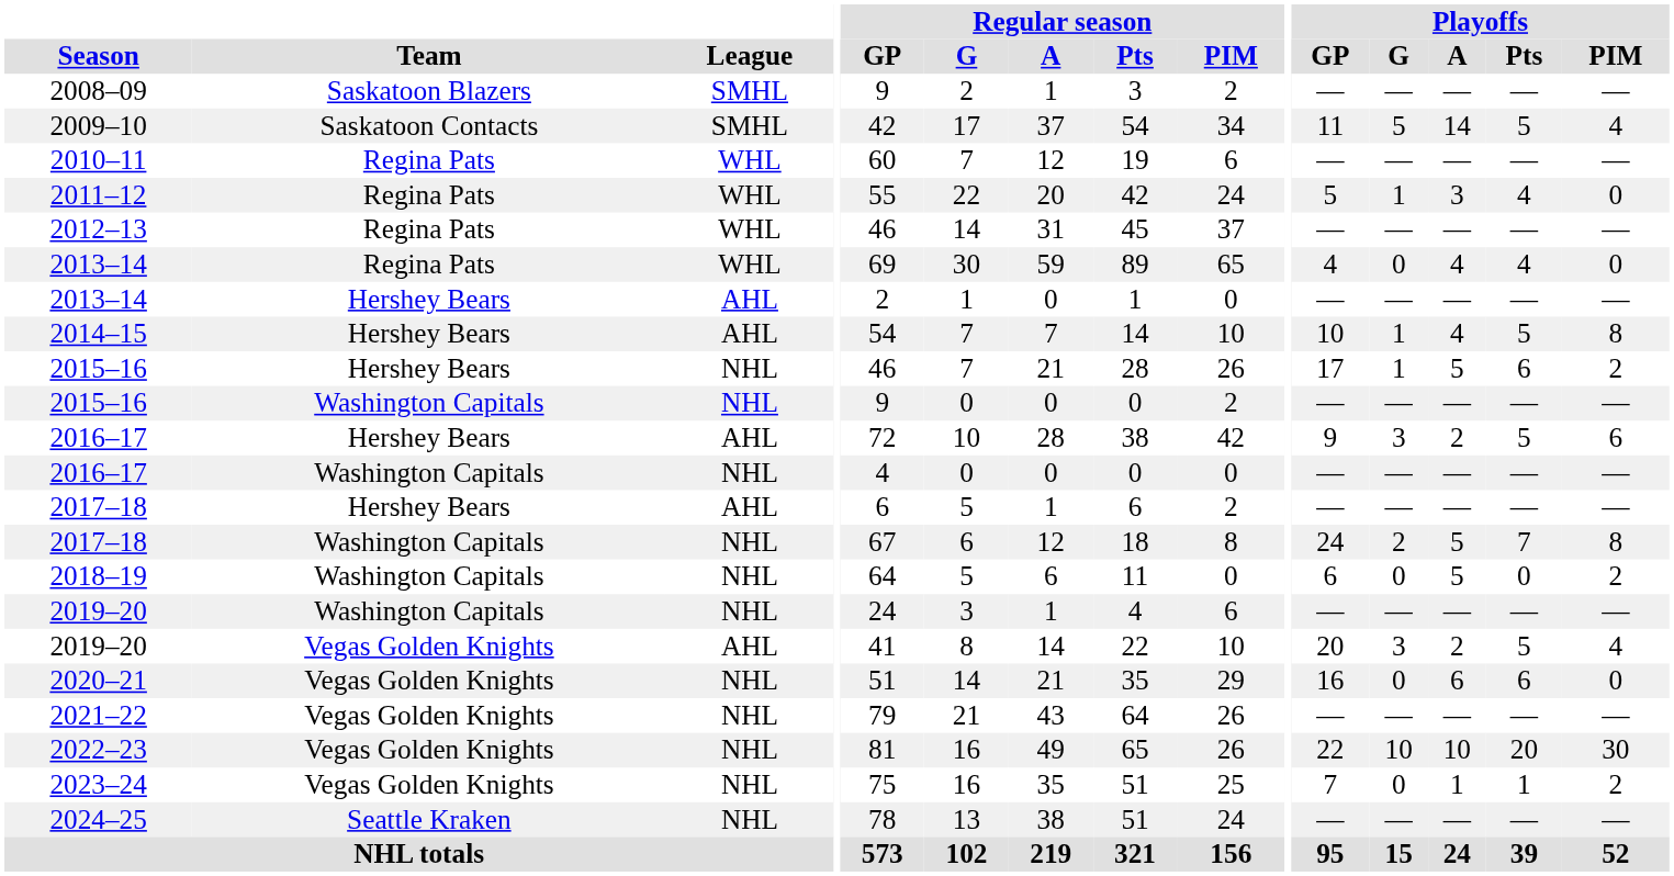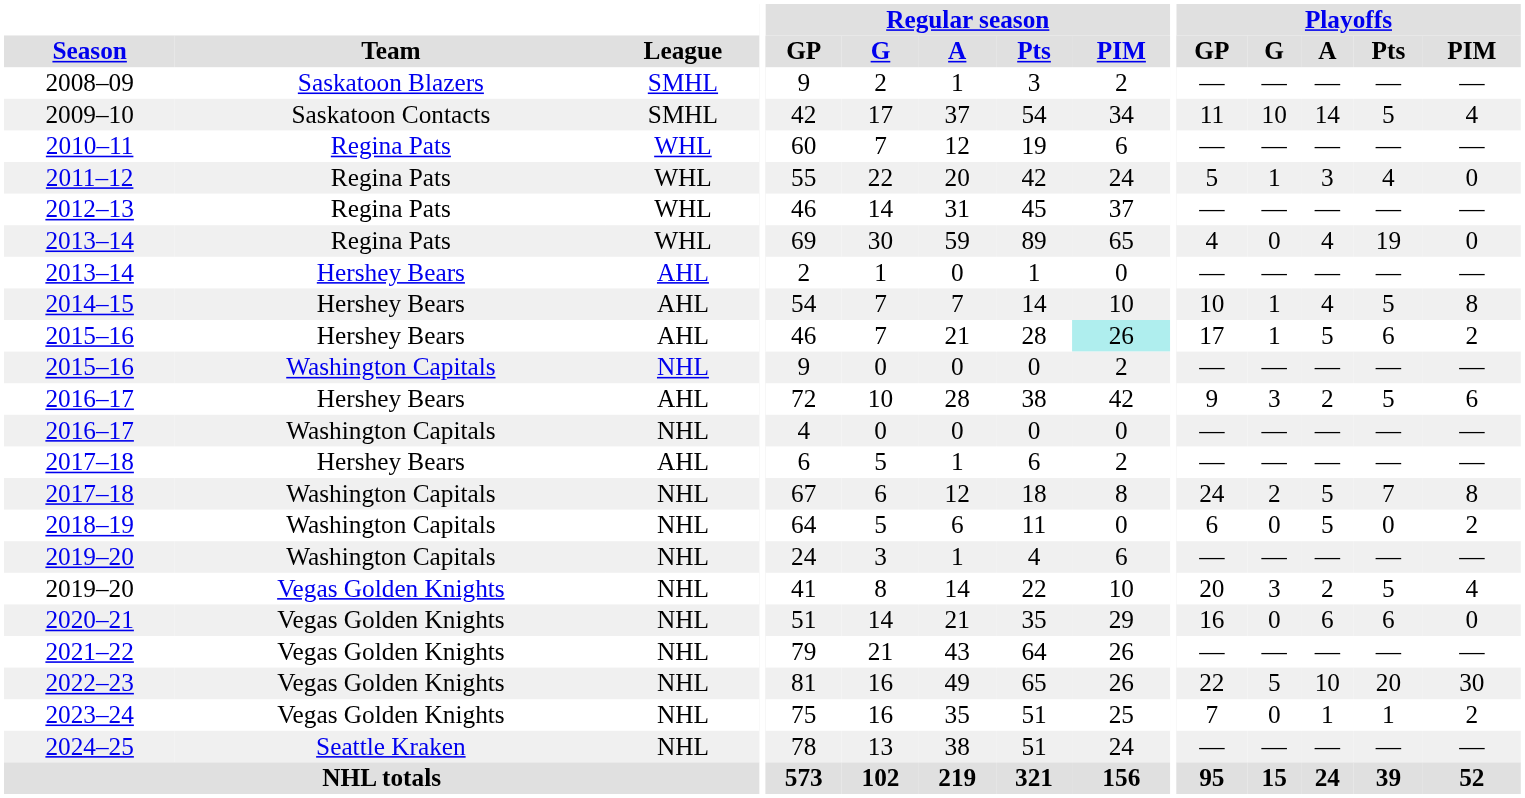2009–10 | Playoffs / G: 5 -> 10
2013–14 / Regina Pats | Playoffs / Pts: 4 -> 19
2015–16 / Hershey Bears | League: NHL -> AHL
2015–16 / Hershey Bears | Regular season / PIM: no background -> paleturquoise background
2019–20 / Vegas Golden Knights | League: AHL -> NHL
2022–23 | Playoffs / G: 10 -> 5
